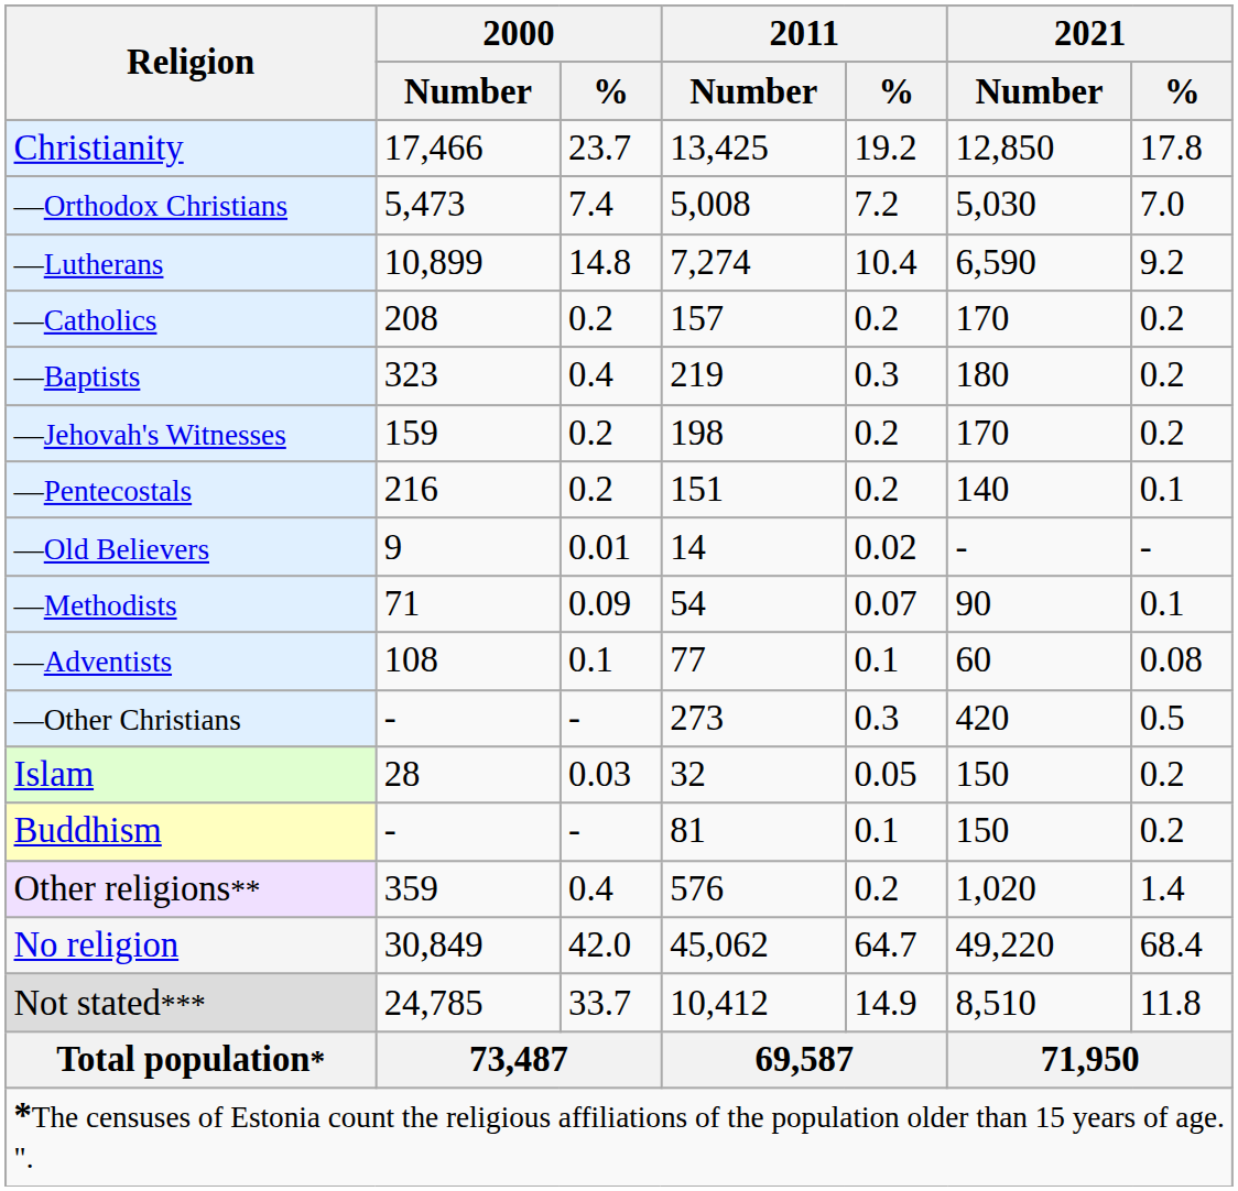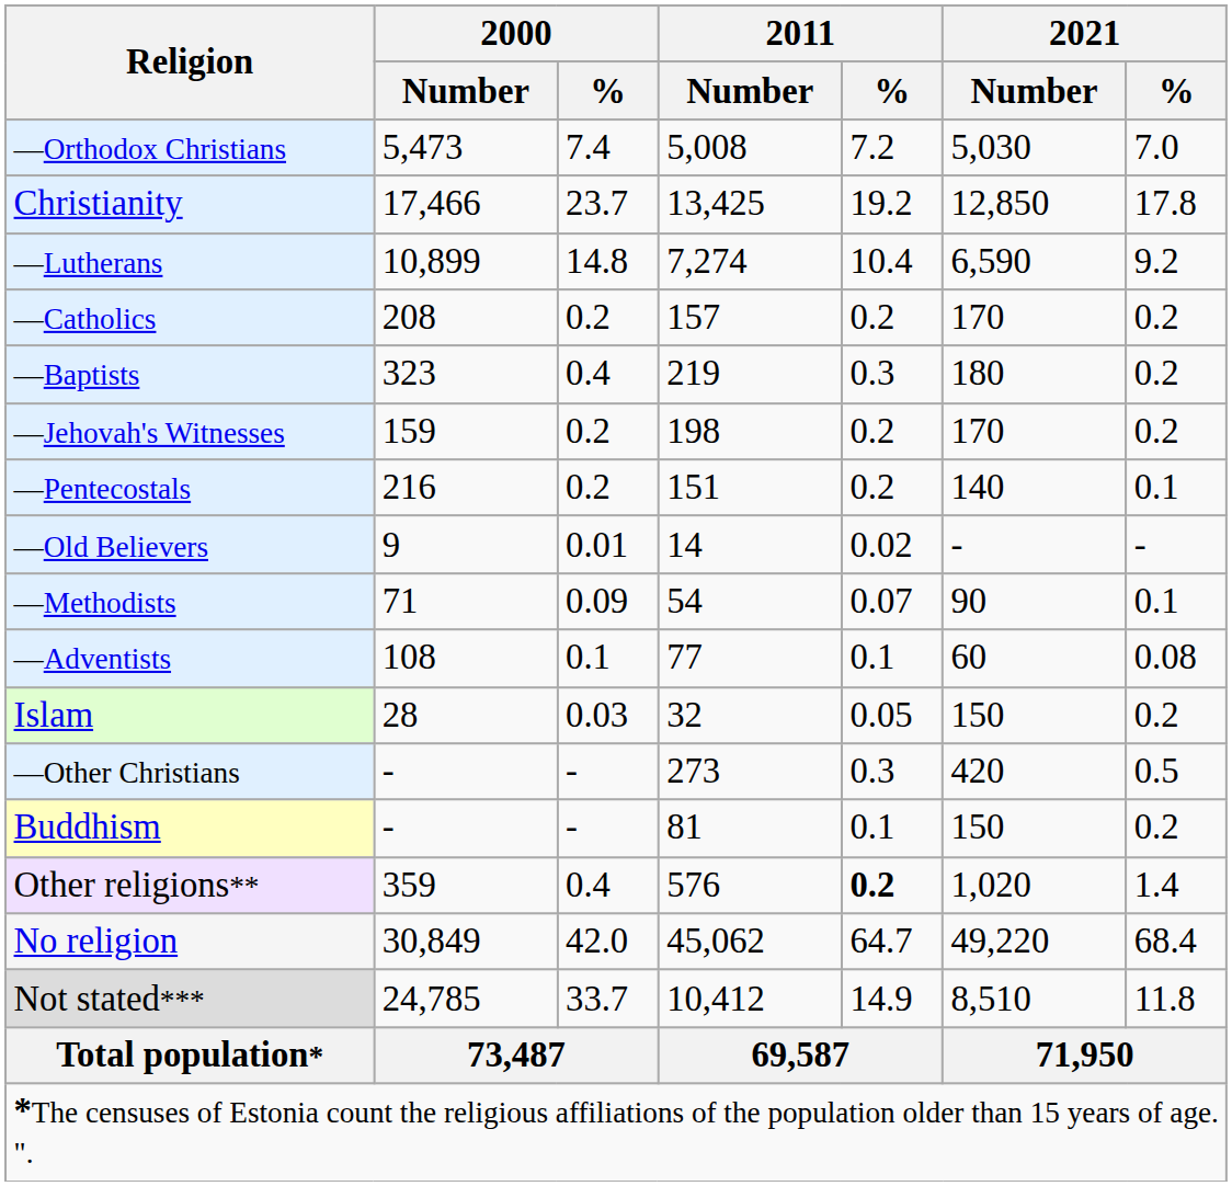rows swapped: Christianity <-> —Orthodox Christians
rows swapped: —Other Christians <-> Islam
Other religions** | 2011 / %: normal -> bold
